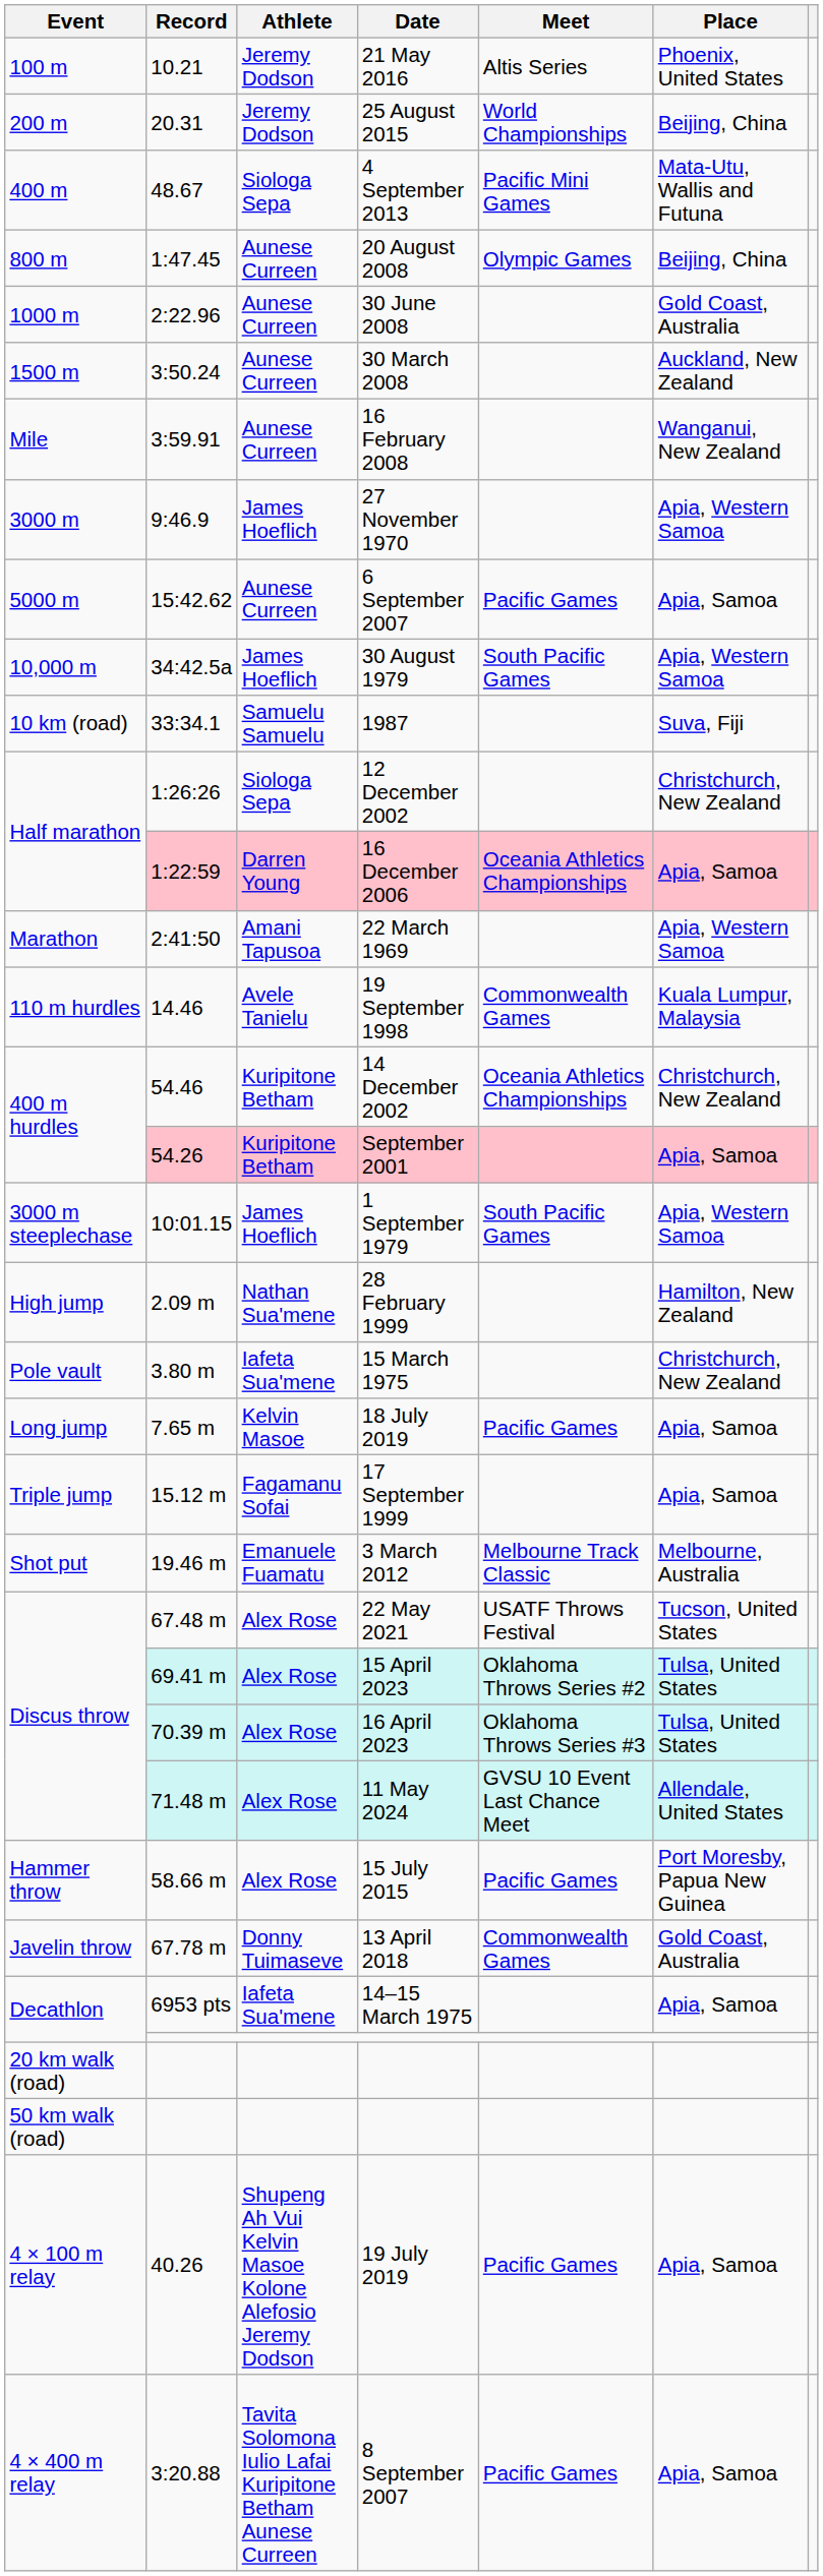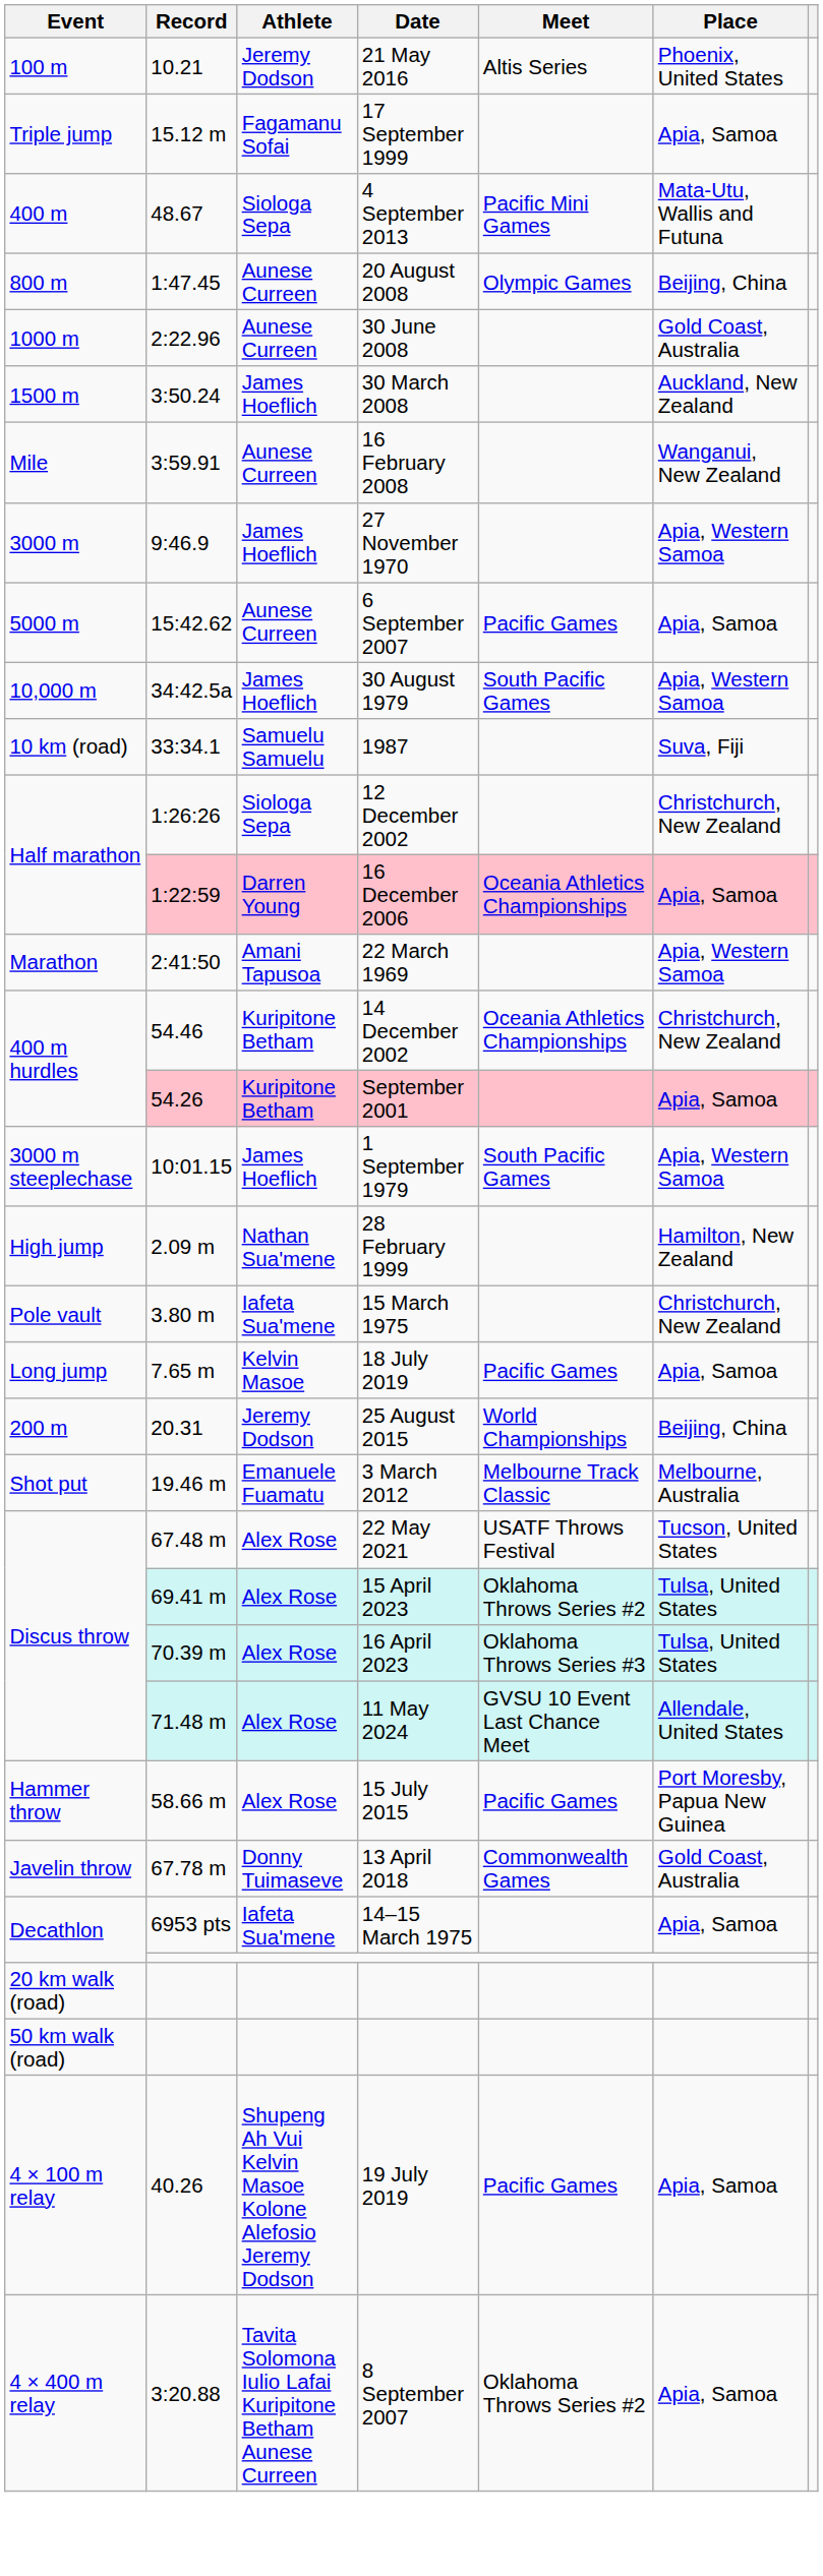rows swapped: 25 August 2015 <-> 17 September 1999
30 March 2008 | Athlete: Aunese Curreen -> James Hoeflich
- row: 110 m hurdles | 14.46 | Avele Tanielu | 19 September 1998 | Commonwealth Games | Kuala Lumpur, Malaysia
8 September 2007 | Meet: Pacific Games -> Oklahoma Throws Series #2
